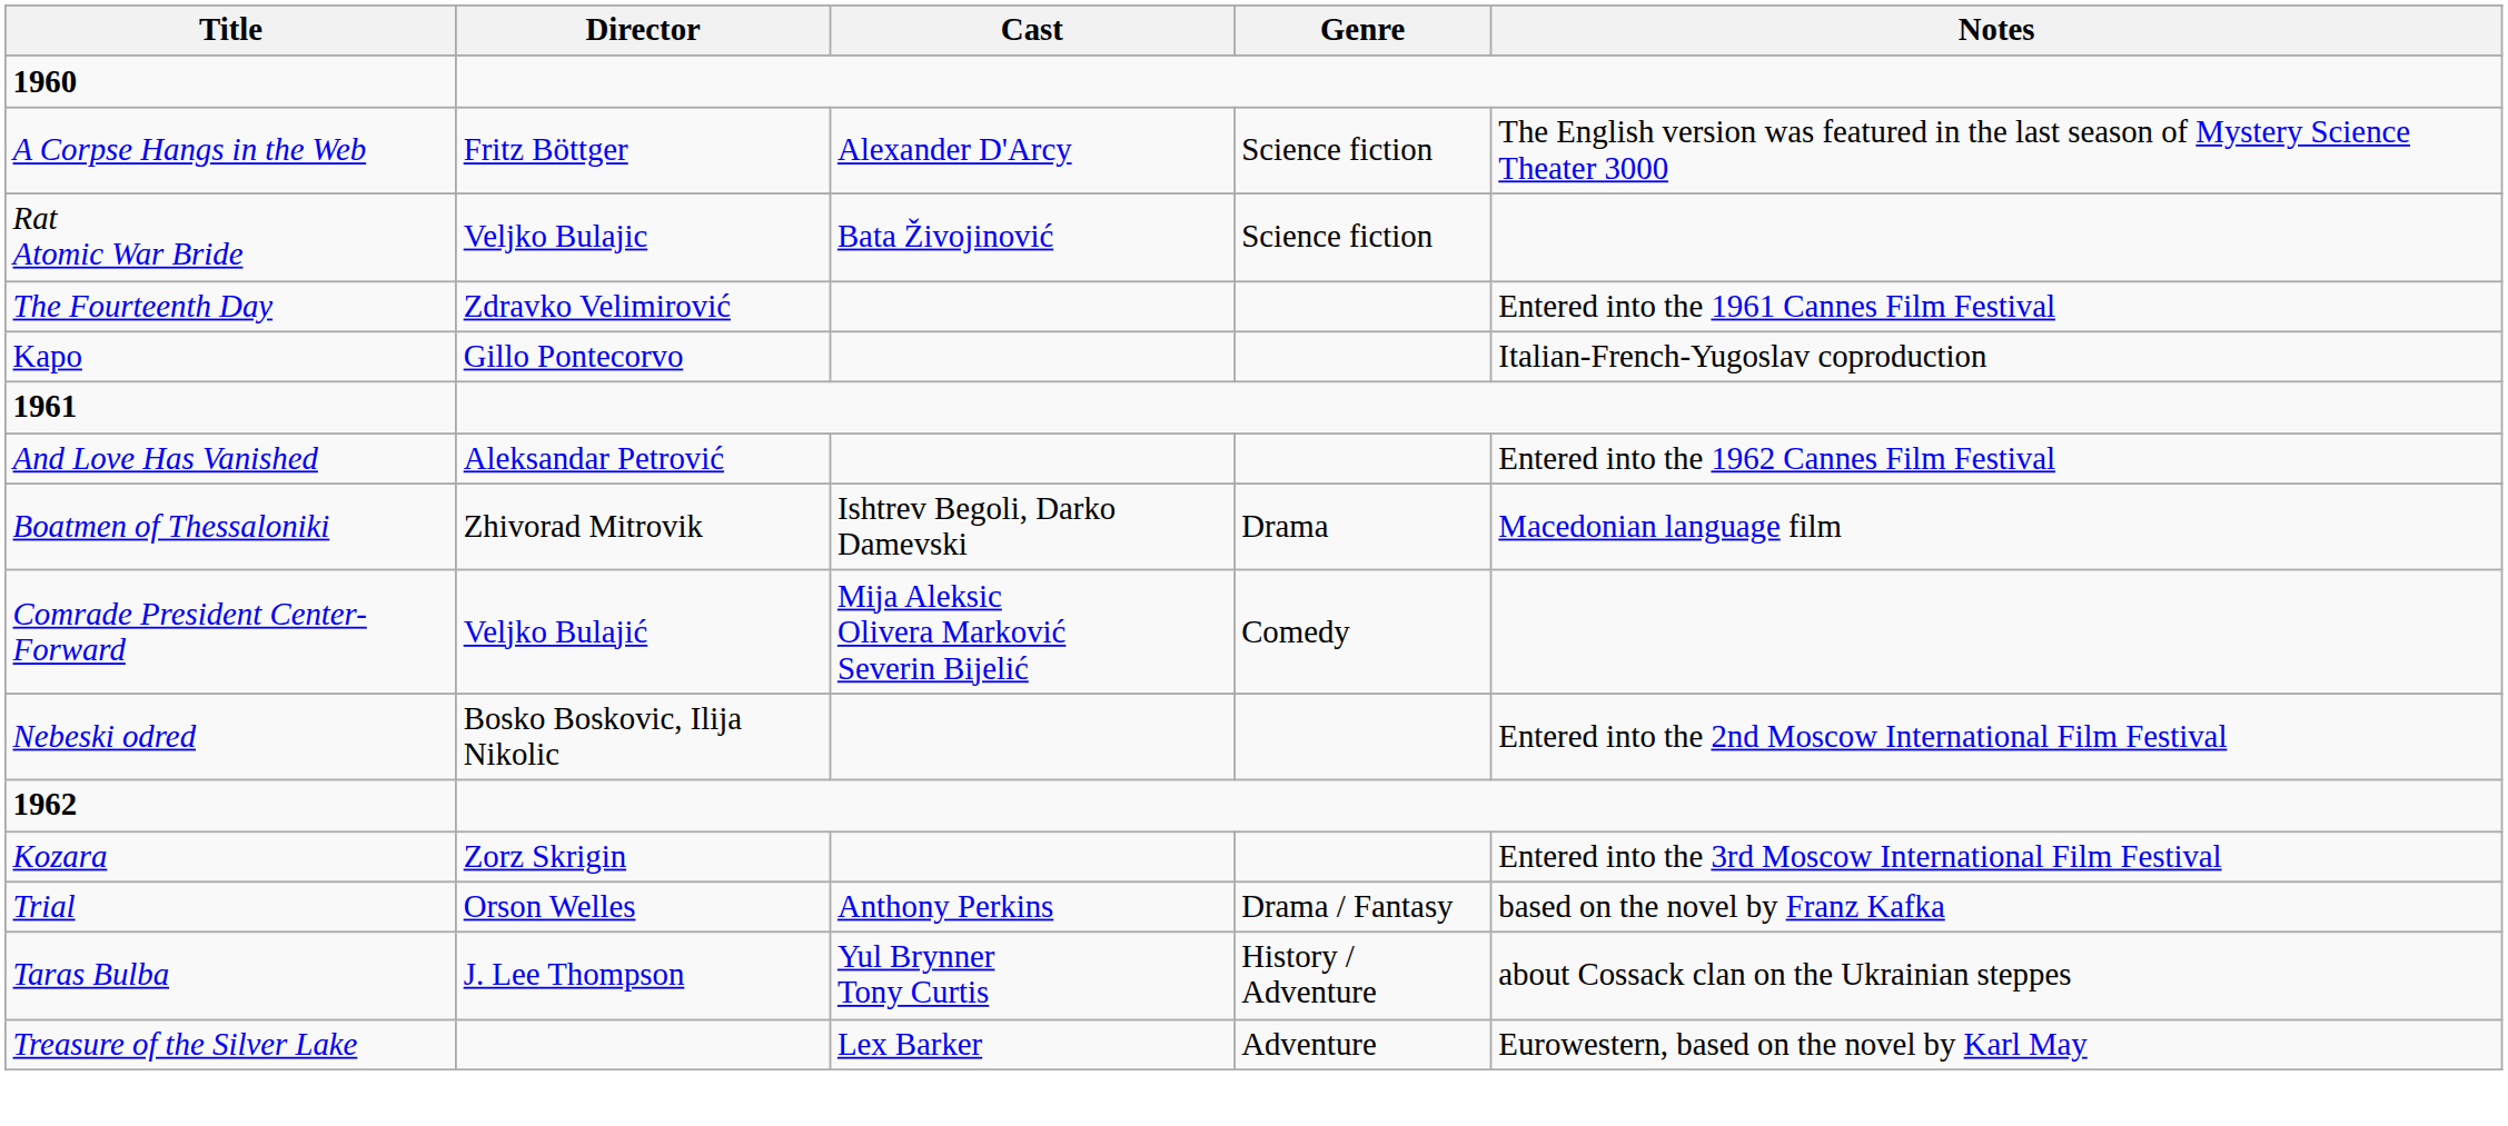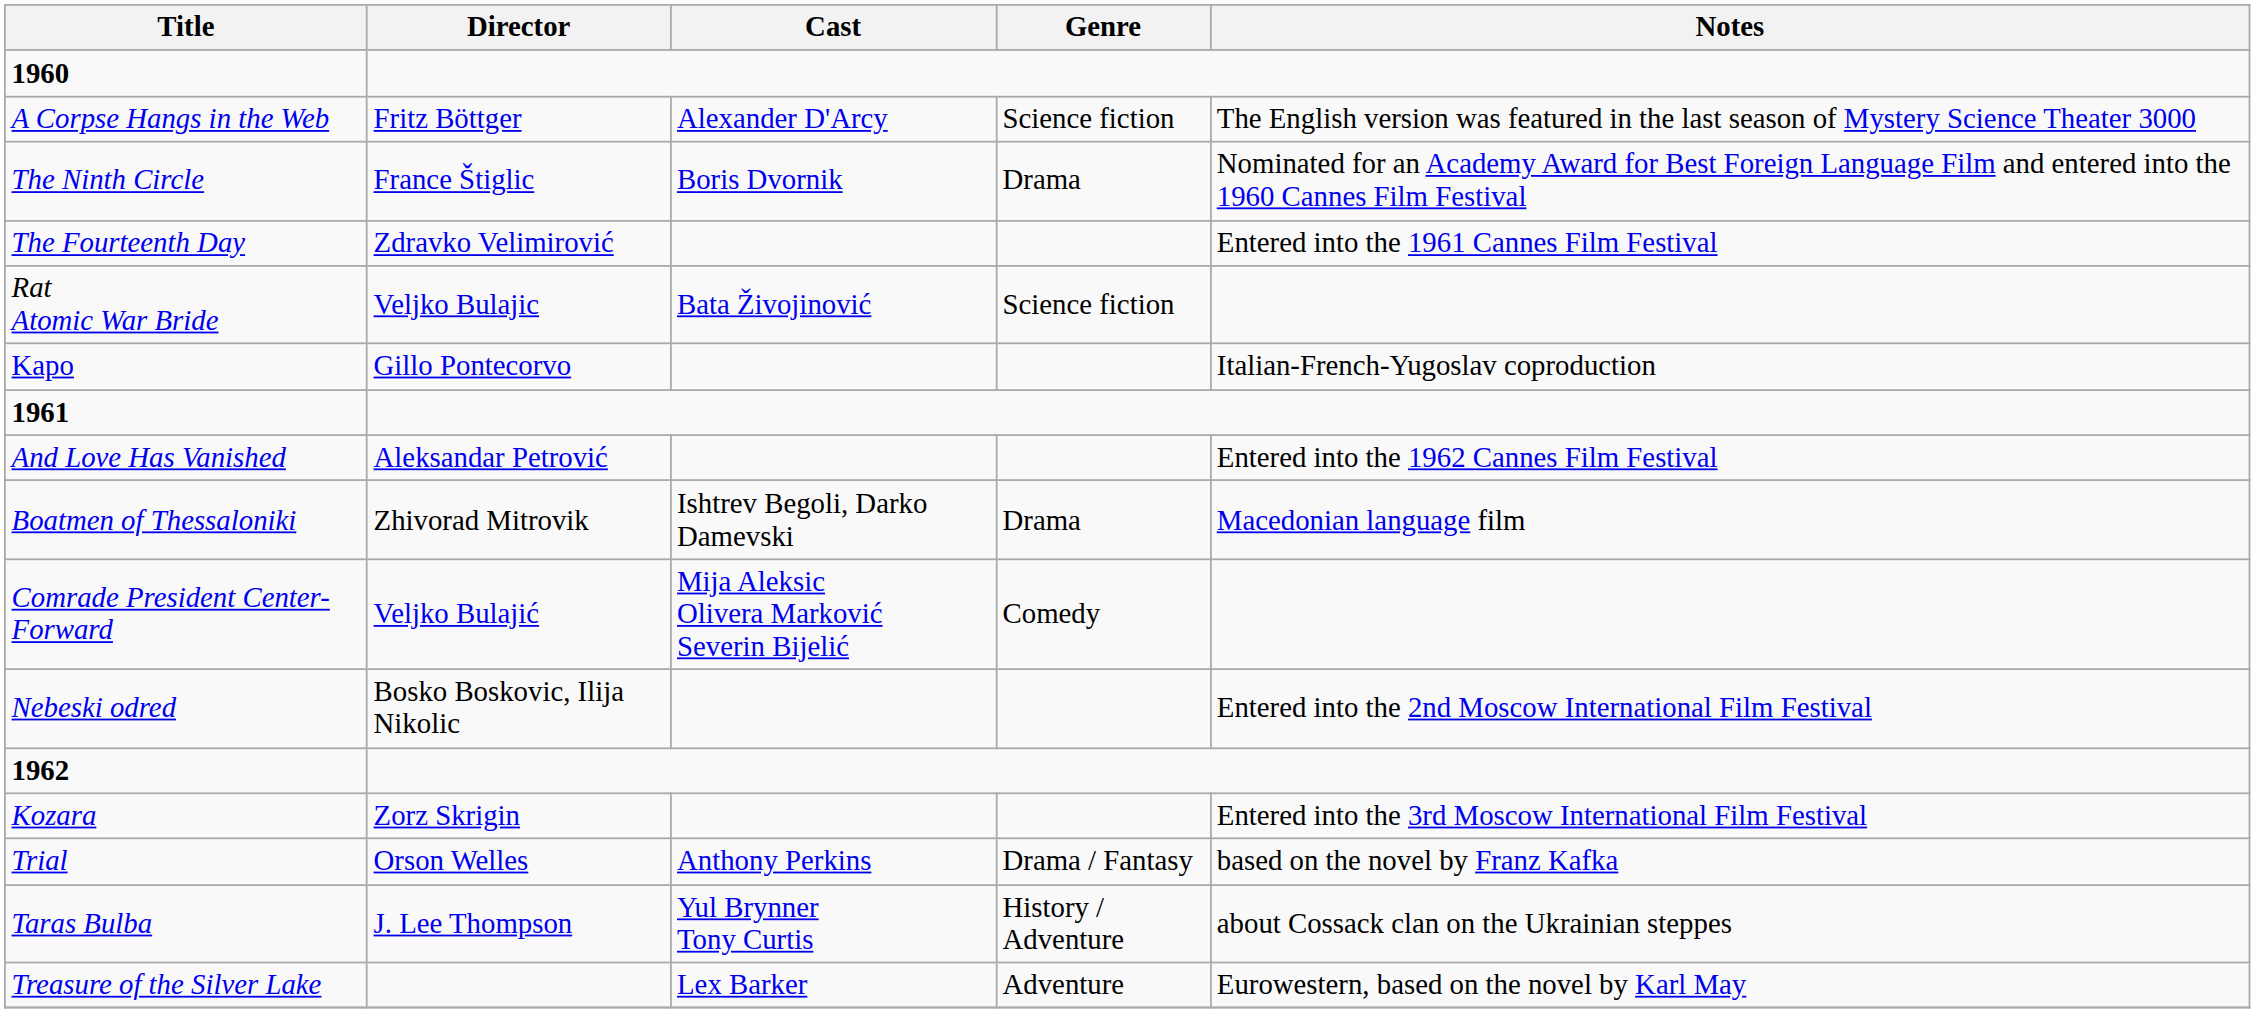+ row: The Ninth Circle | France Štiglic | Boris Dvornik | Drama | Nominated for an Academy Award for Best Foreign Language Film and entered into the 1960 Cannes Film Festival
rows swapped: Rat Atomic War Bride <-> The Fourteenth Day
